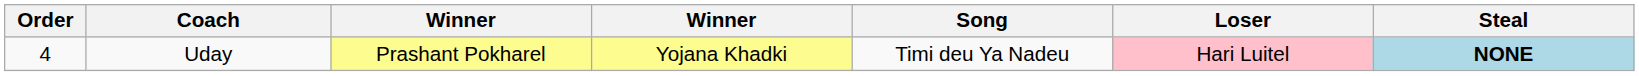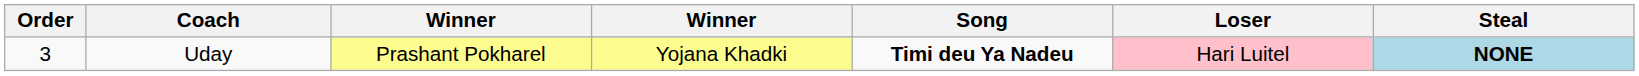Uday | Order: 4 -> 3
Uday | Song: normal -> bold
